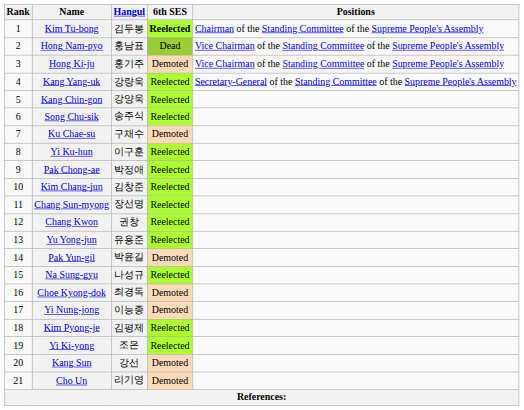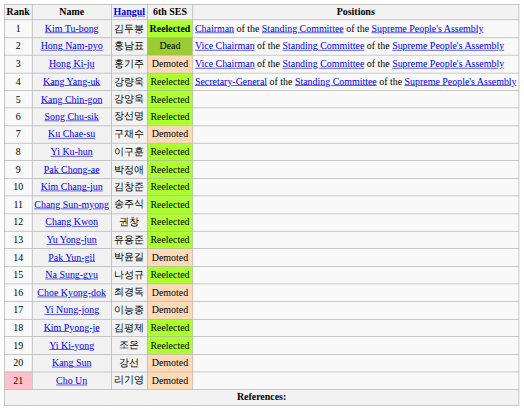Song Chu-sik | Hangul: 송주식 -> 장선명
Chang Sun-myong | Hangul: 장선명 -> 송주식
Cho Un | Rank: no background -> pink background
